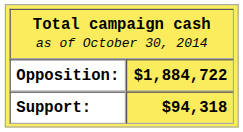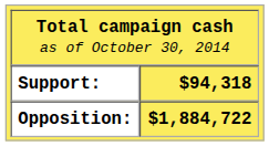rows swapped: Support: <-> Opposition:
